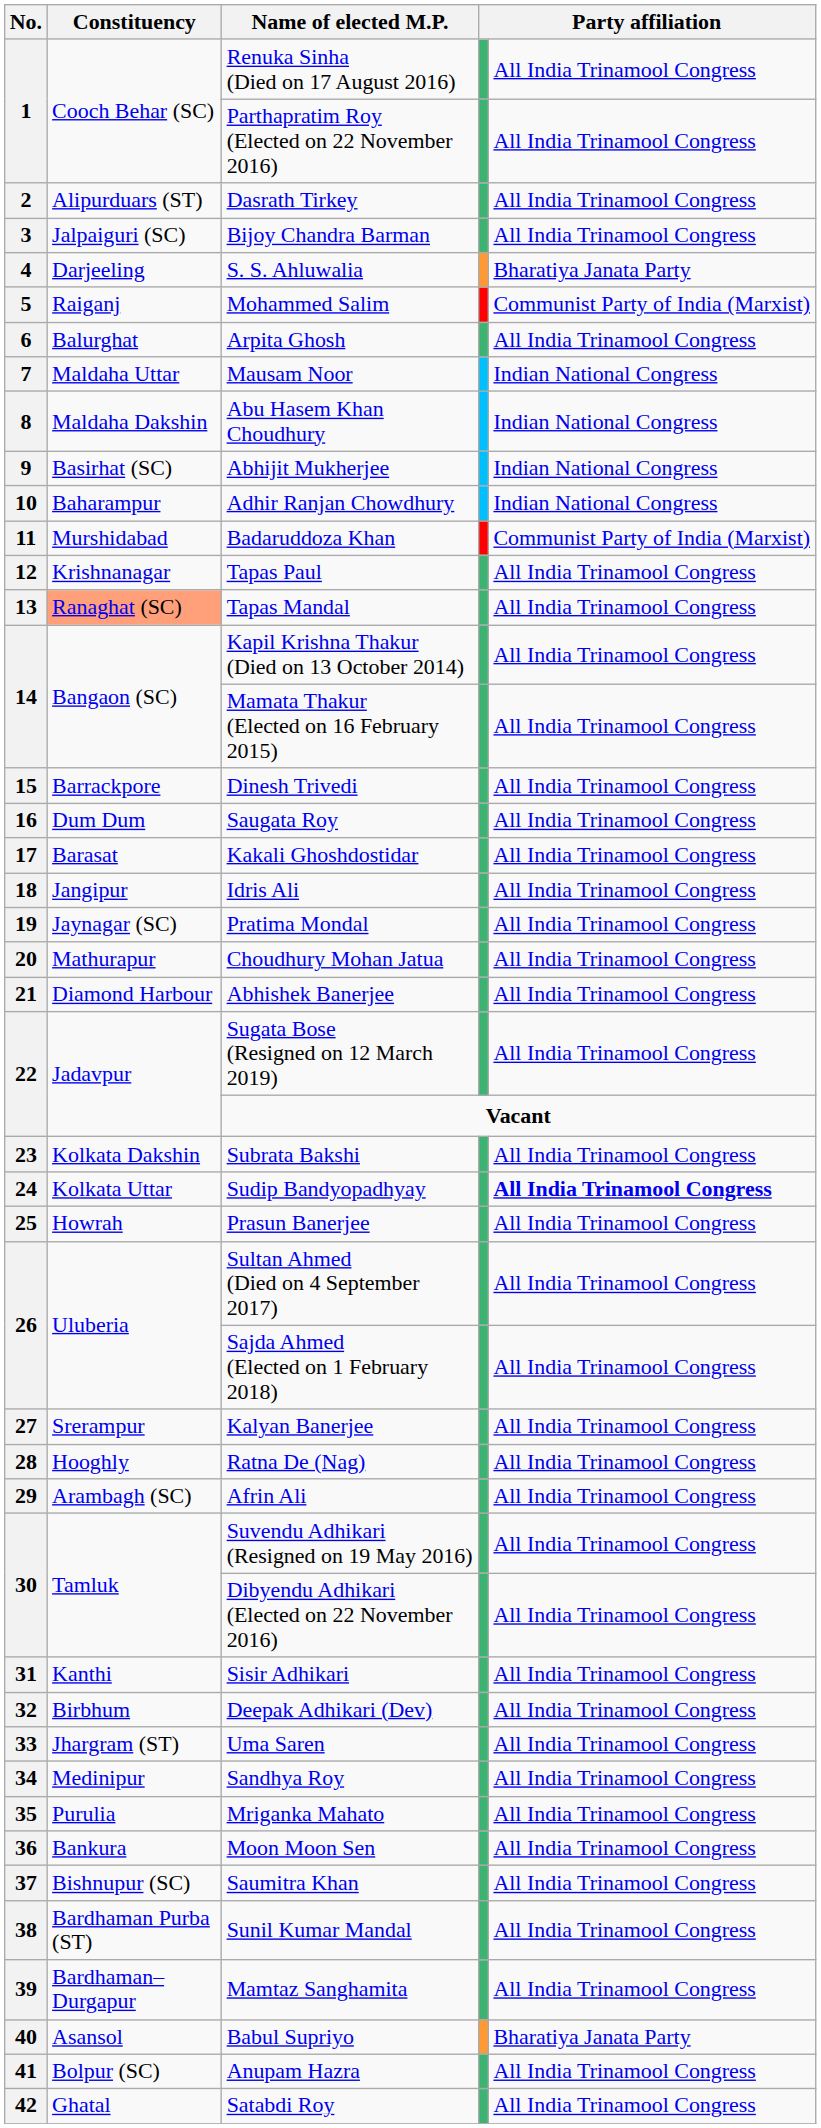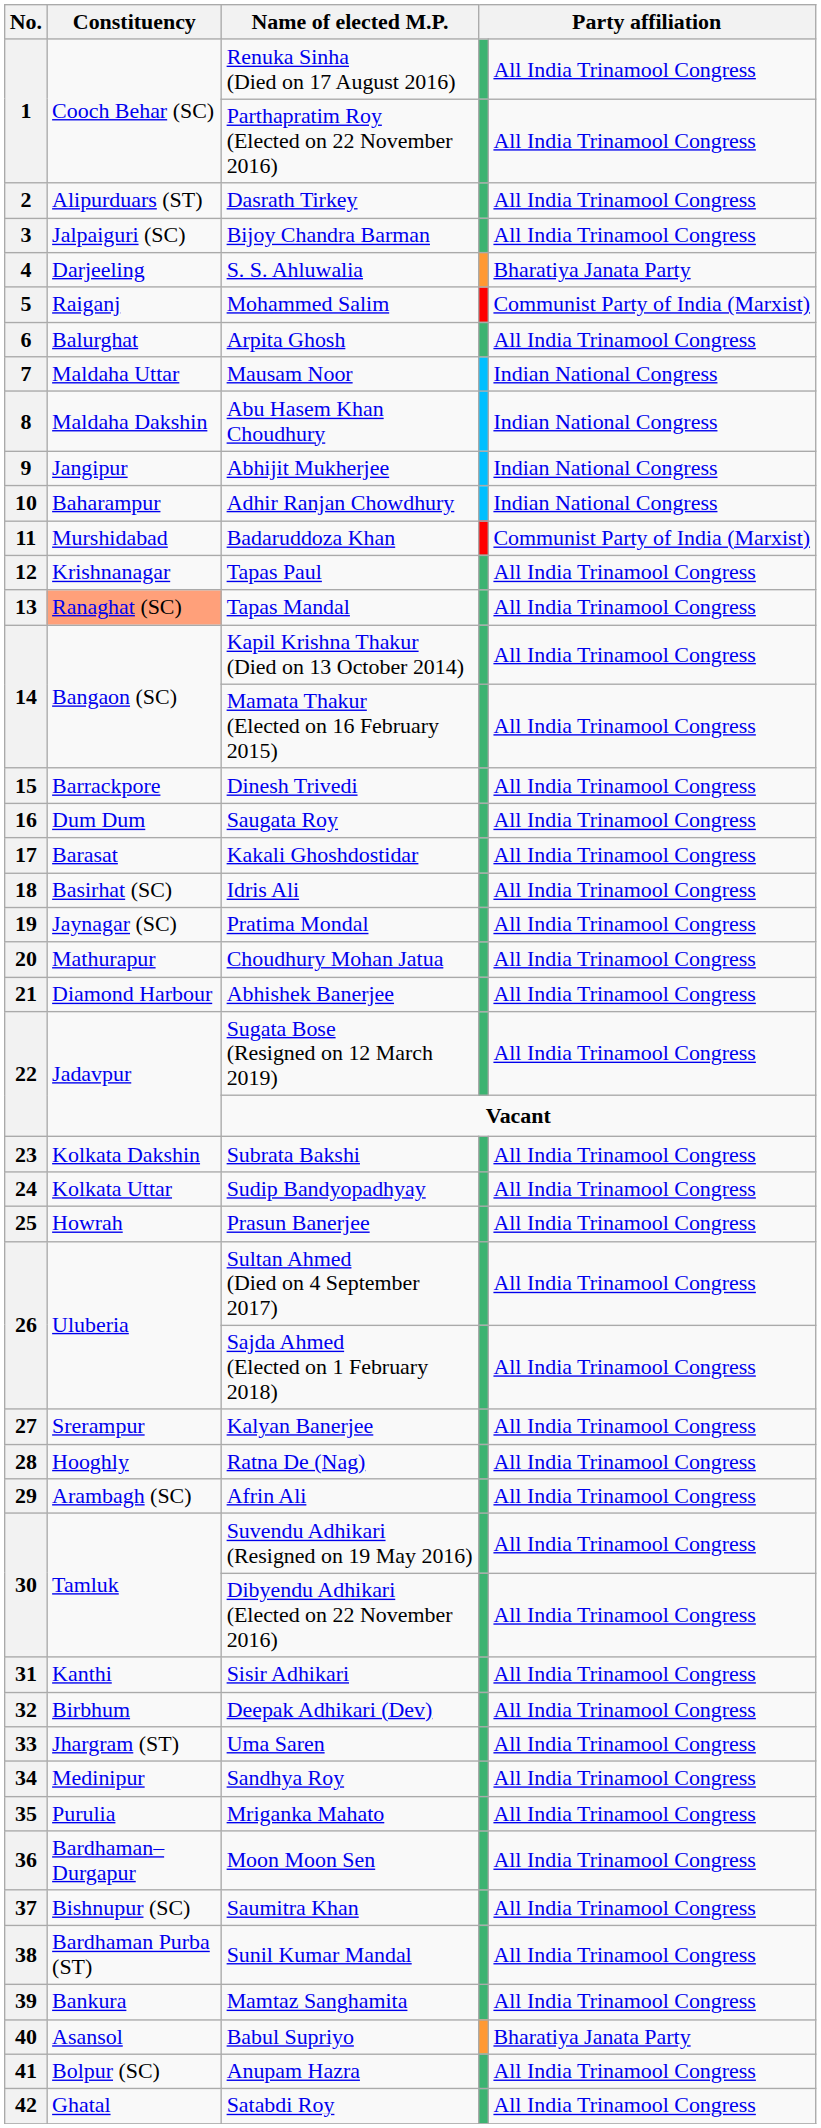Abhijit Mukherjee | Constituency: Basirhat (SC) -> Jangipur
Idris Ali | Constituency: Jangipur -> Basirhat (SC)
Sudip Bandyopadhyay | column 5: bold -> normal
Moon Moon Sen | Constituency: Bankura -> Bardhaman–Durgapur
Mamtaz Sanghamita | Constituency: Bardhaman–Durgapur -> Bankura
